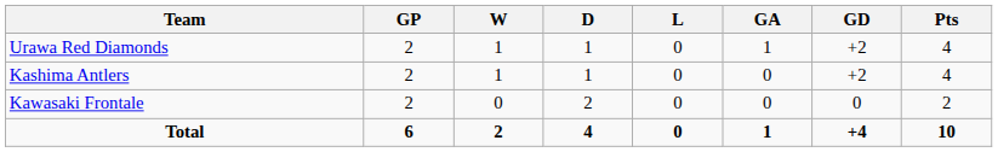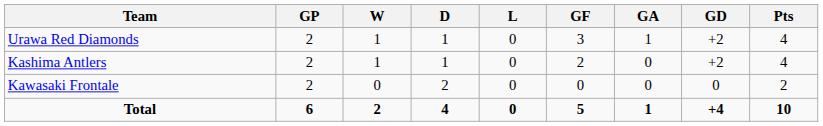+ column: GF | 3 | 2 | 0 | 5
